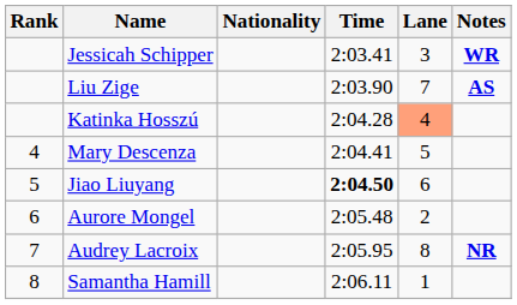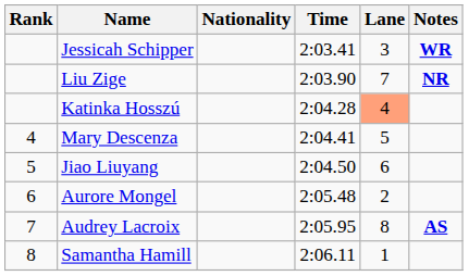Liu Zige | Notes: AS -> NR
Jiao Liuyang | Time: bold -> normal
Audrey Lacroix | Notes: NR -> AS
